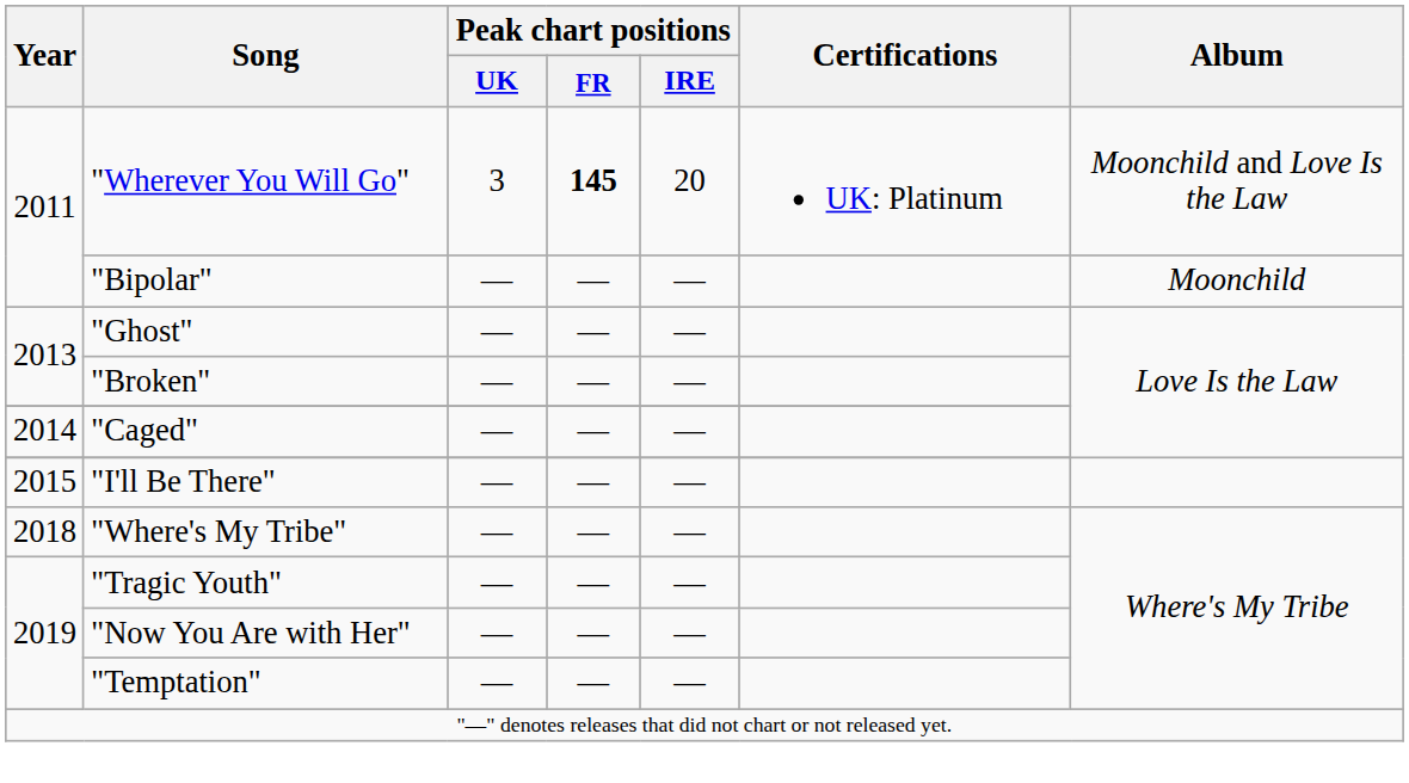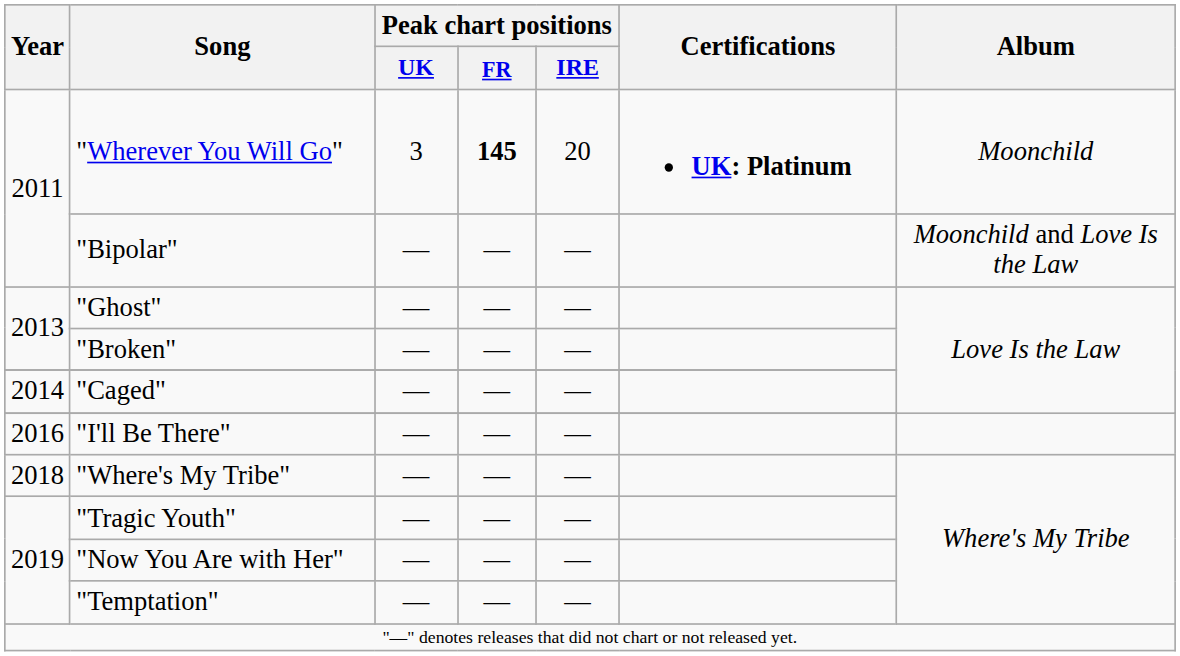"Wherever You Will Go" | Certifications: normal -> bold
"Wherever You Will Go" | Album: Moonchild and Love Is the Law -> Moonchild
"Bipolar" | Album: Moonchild -> Moonchild and Love Is the Law
"I'll Be There" | Year: 2015 -> 2016
